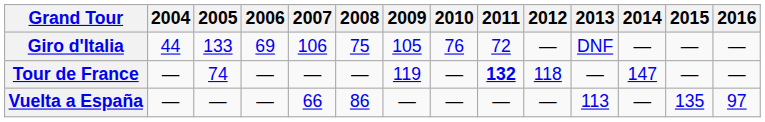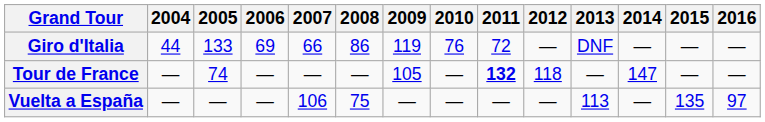Giro d'Italia | 2007: 106 -> 66
Giro d'Italia | 2008: 75 -> 86
Giro d'Italia | 2009: 105 -> 119
Tour de France | 2009: 119 -> 105
Vuelta a España | 2007: 66 -> 106
Vuelta a España | 2008: 86 -> 75
